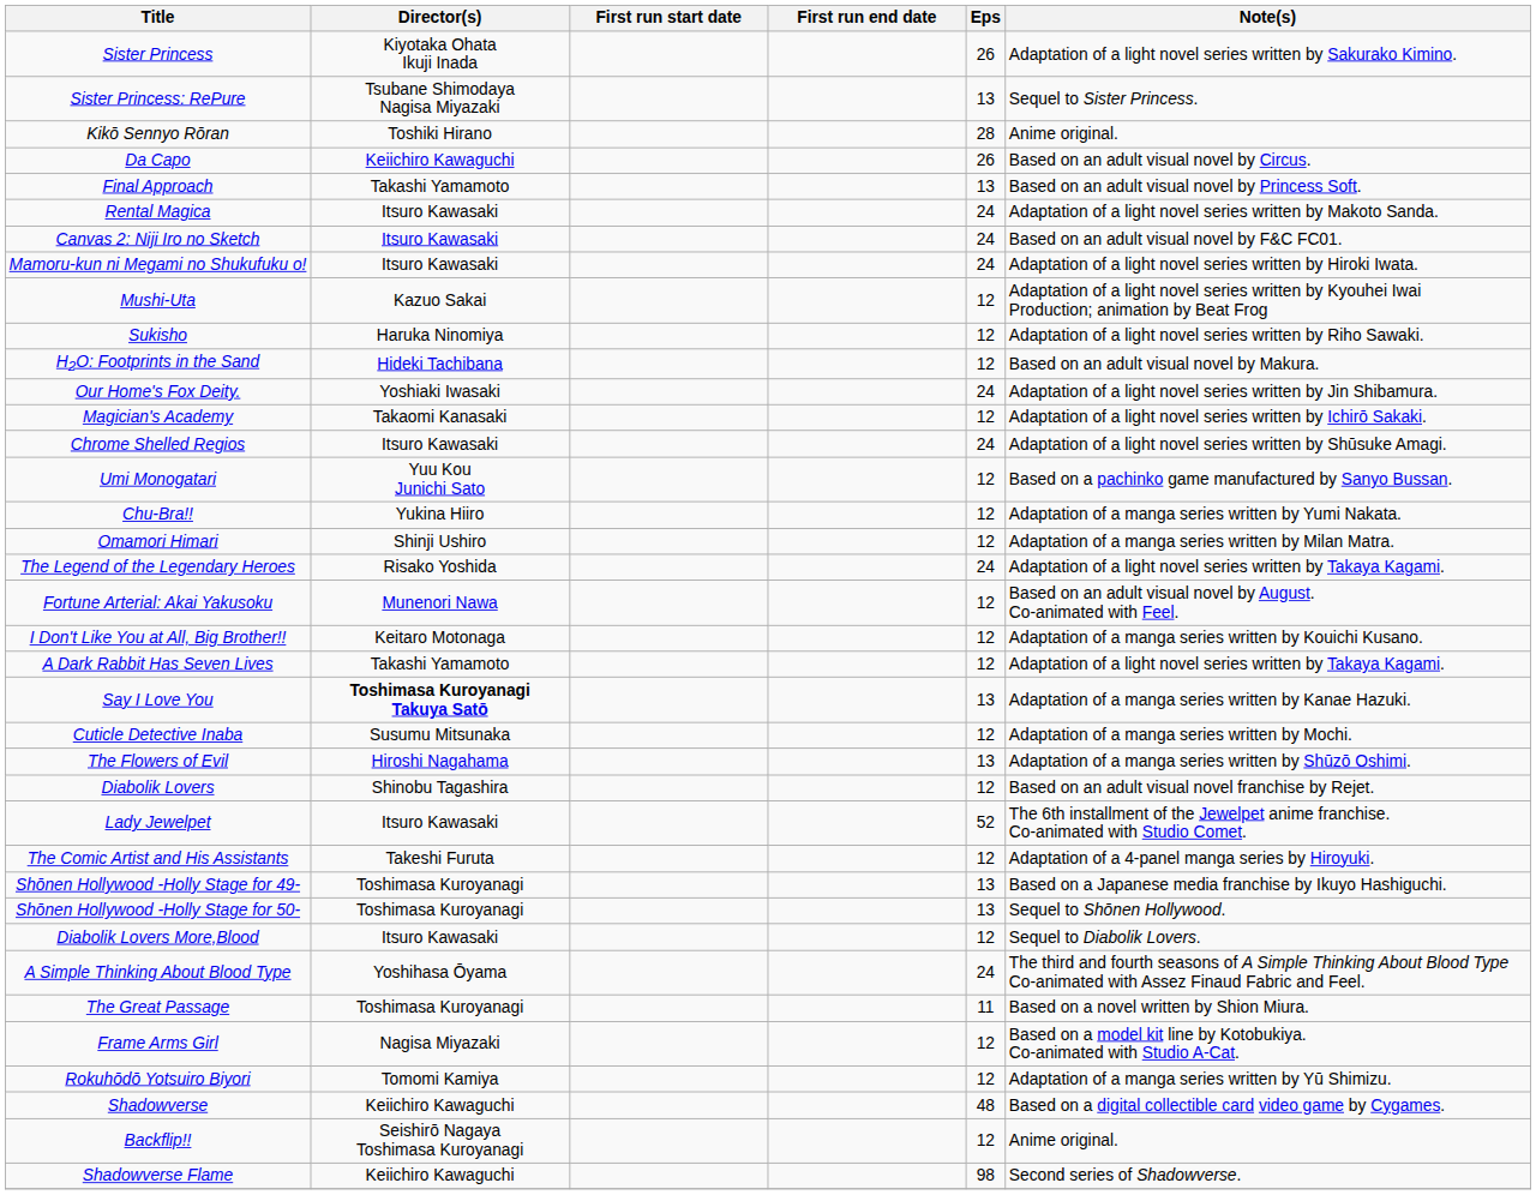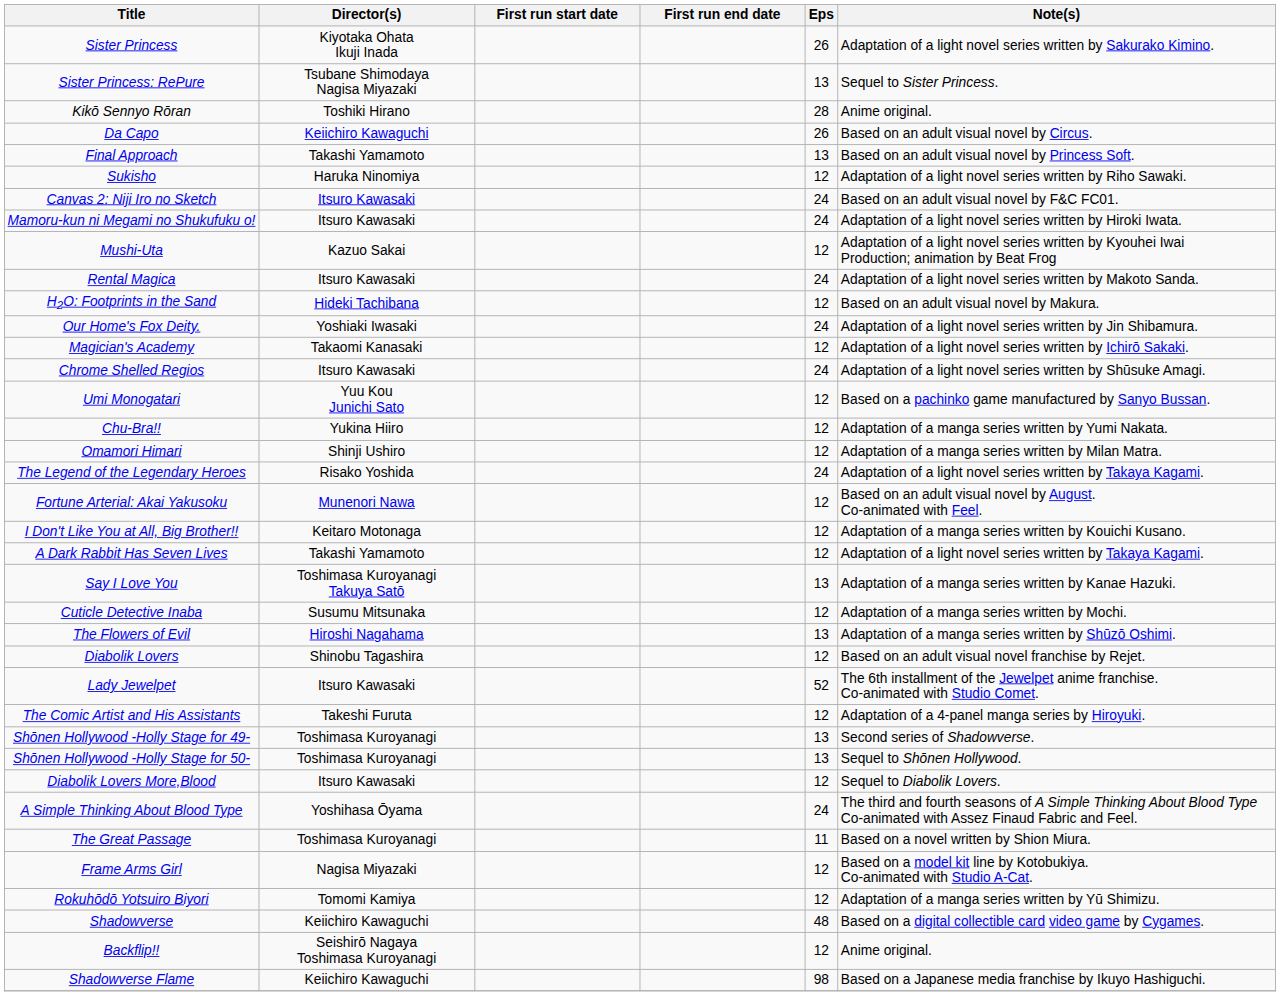rows swapped: Sukisho <-> Rental Magica
Say I Love You | Director(s): bold -> normal
Shōnen Hollywood -Holly Stage for 49- | Note(s): Based on a Japanese media franchise by Ikuyo Hashiguchi. -> Second series of Shadowverse.
Shadowverse Flame | Note(s): Second series of Shadowverse. -> Based on a Japanese media franchise by Ikuyo Hashiguchi.
